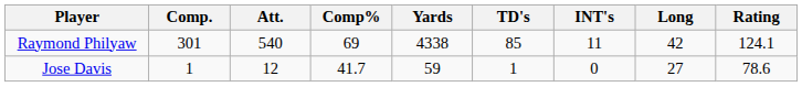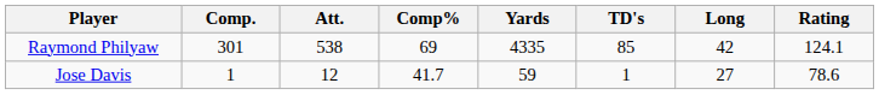- column: INT's | 11 | 0
Raymond Philyaw | Att.: 540 -> 538
Raymond Philyaw | Yards: 4338 -> 4335
